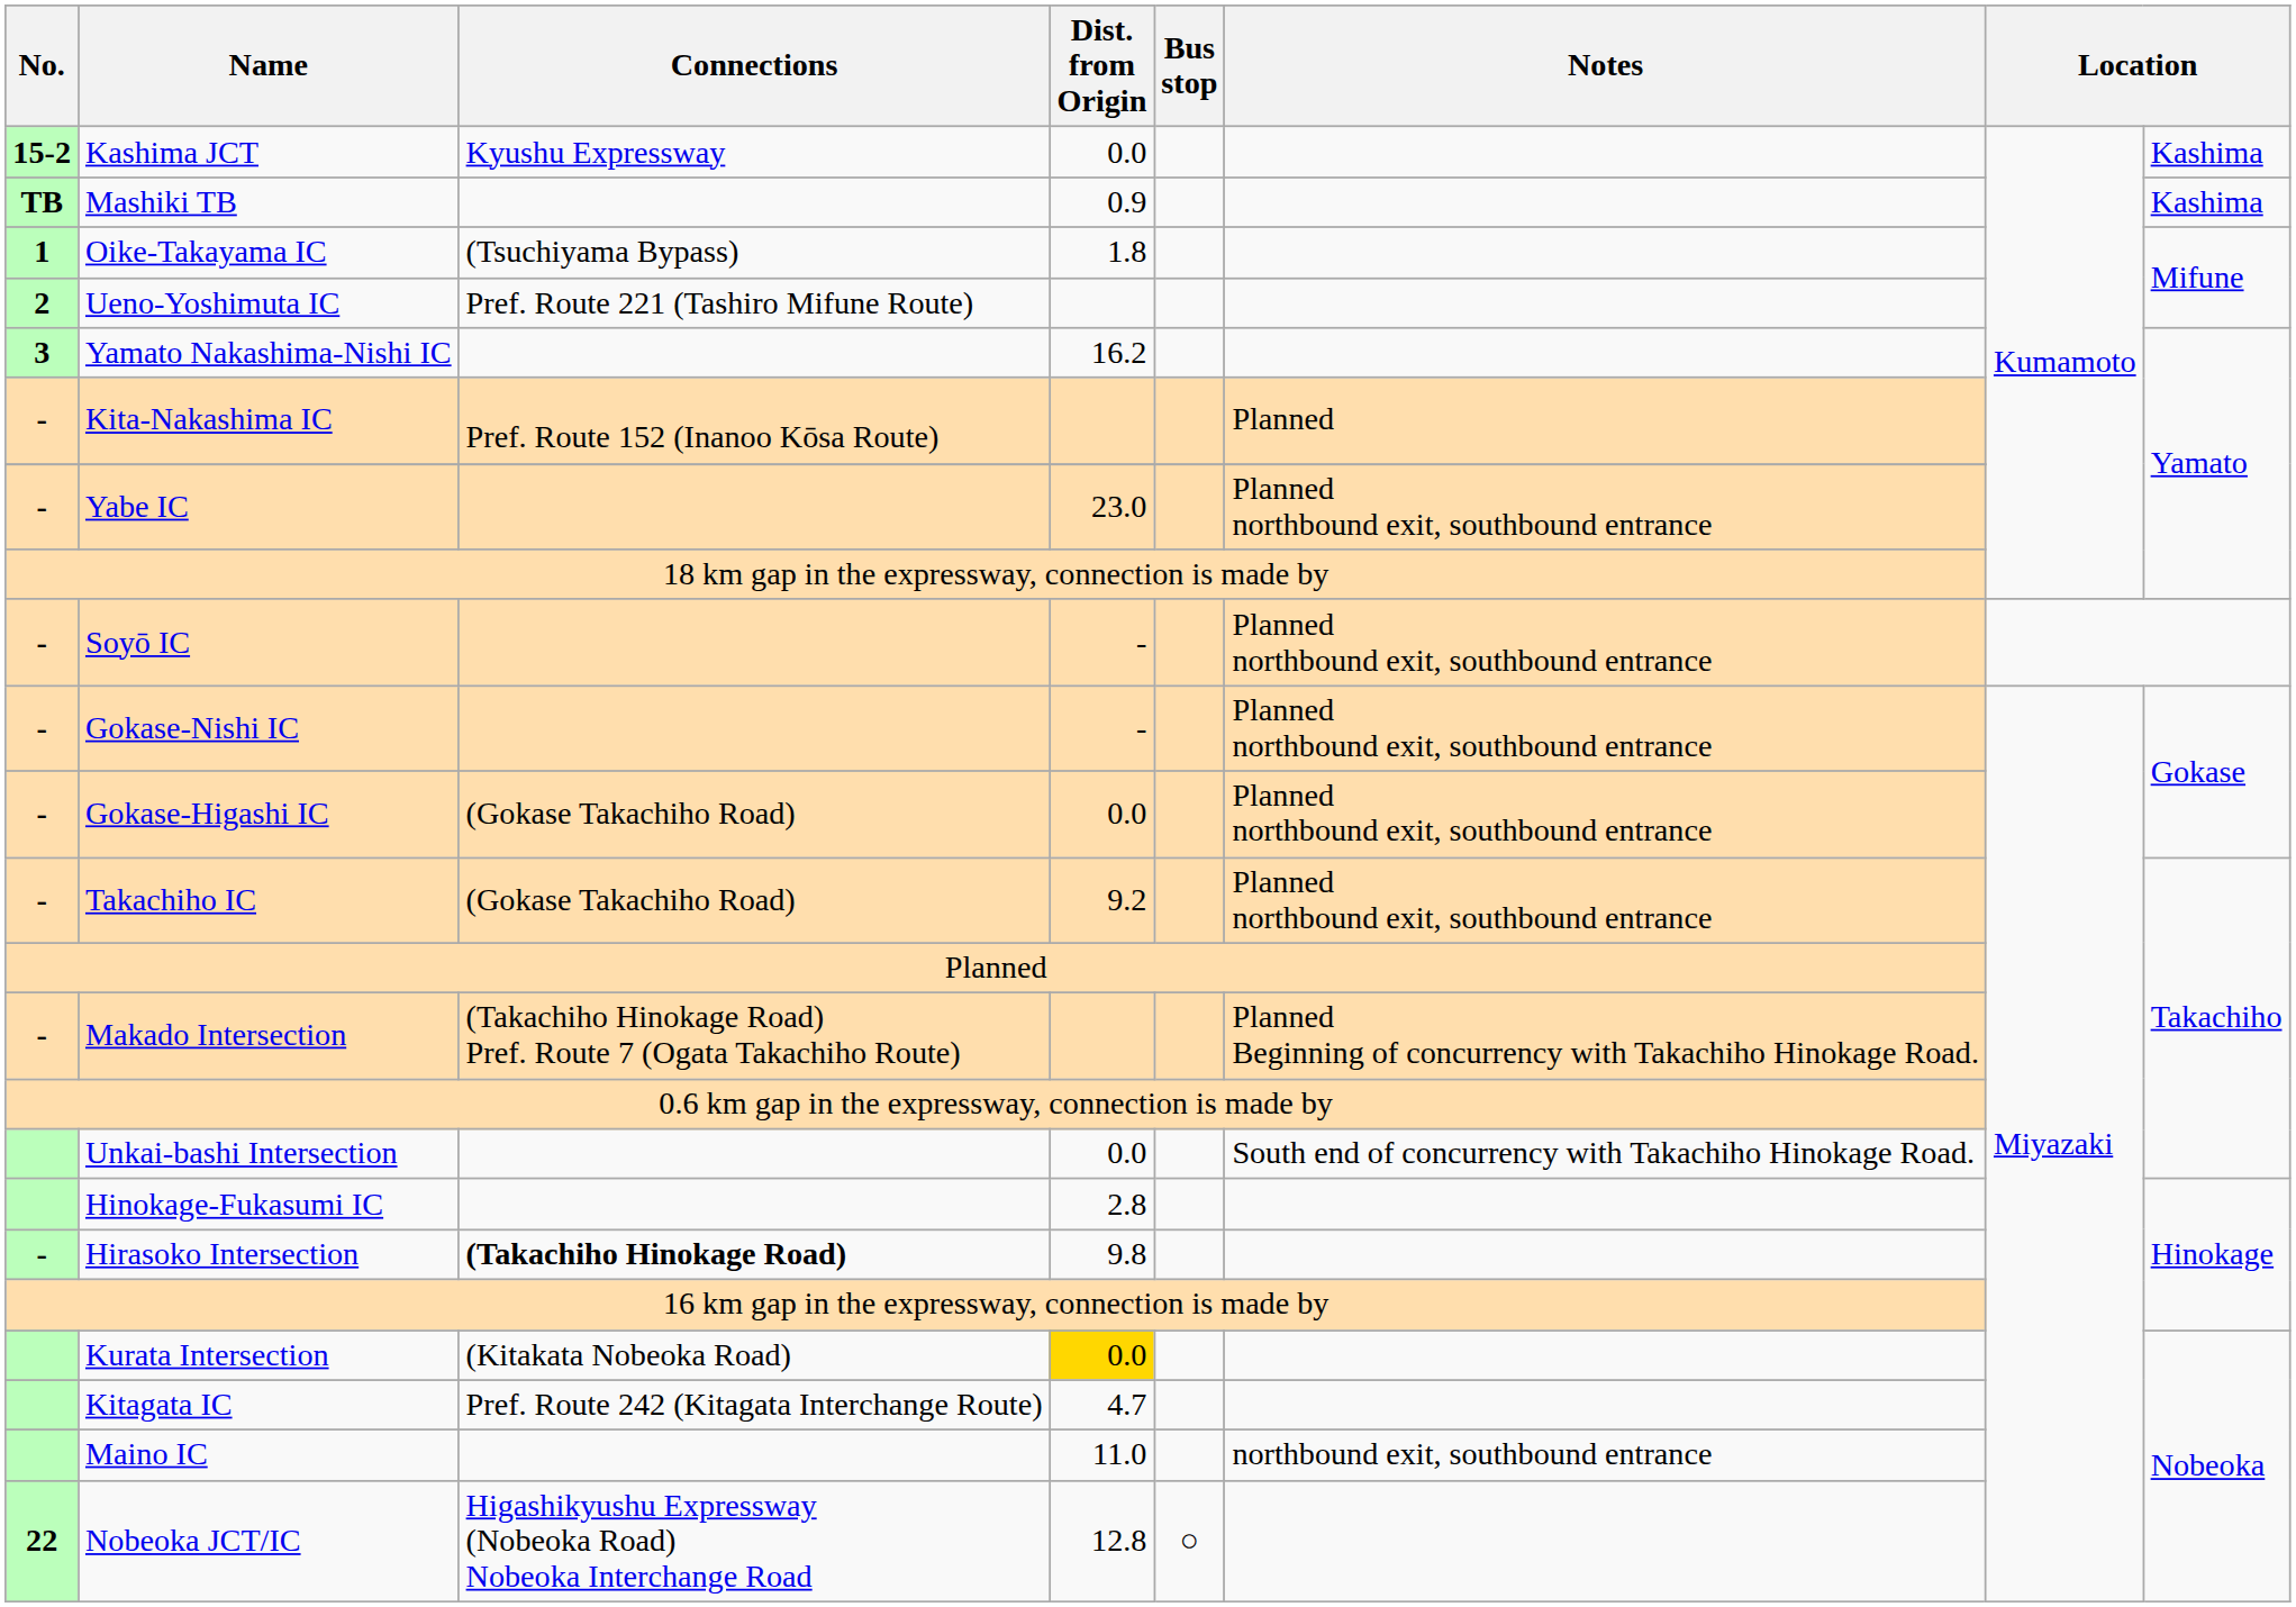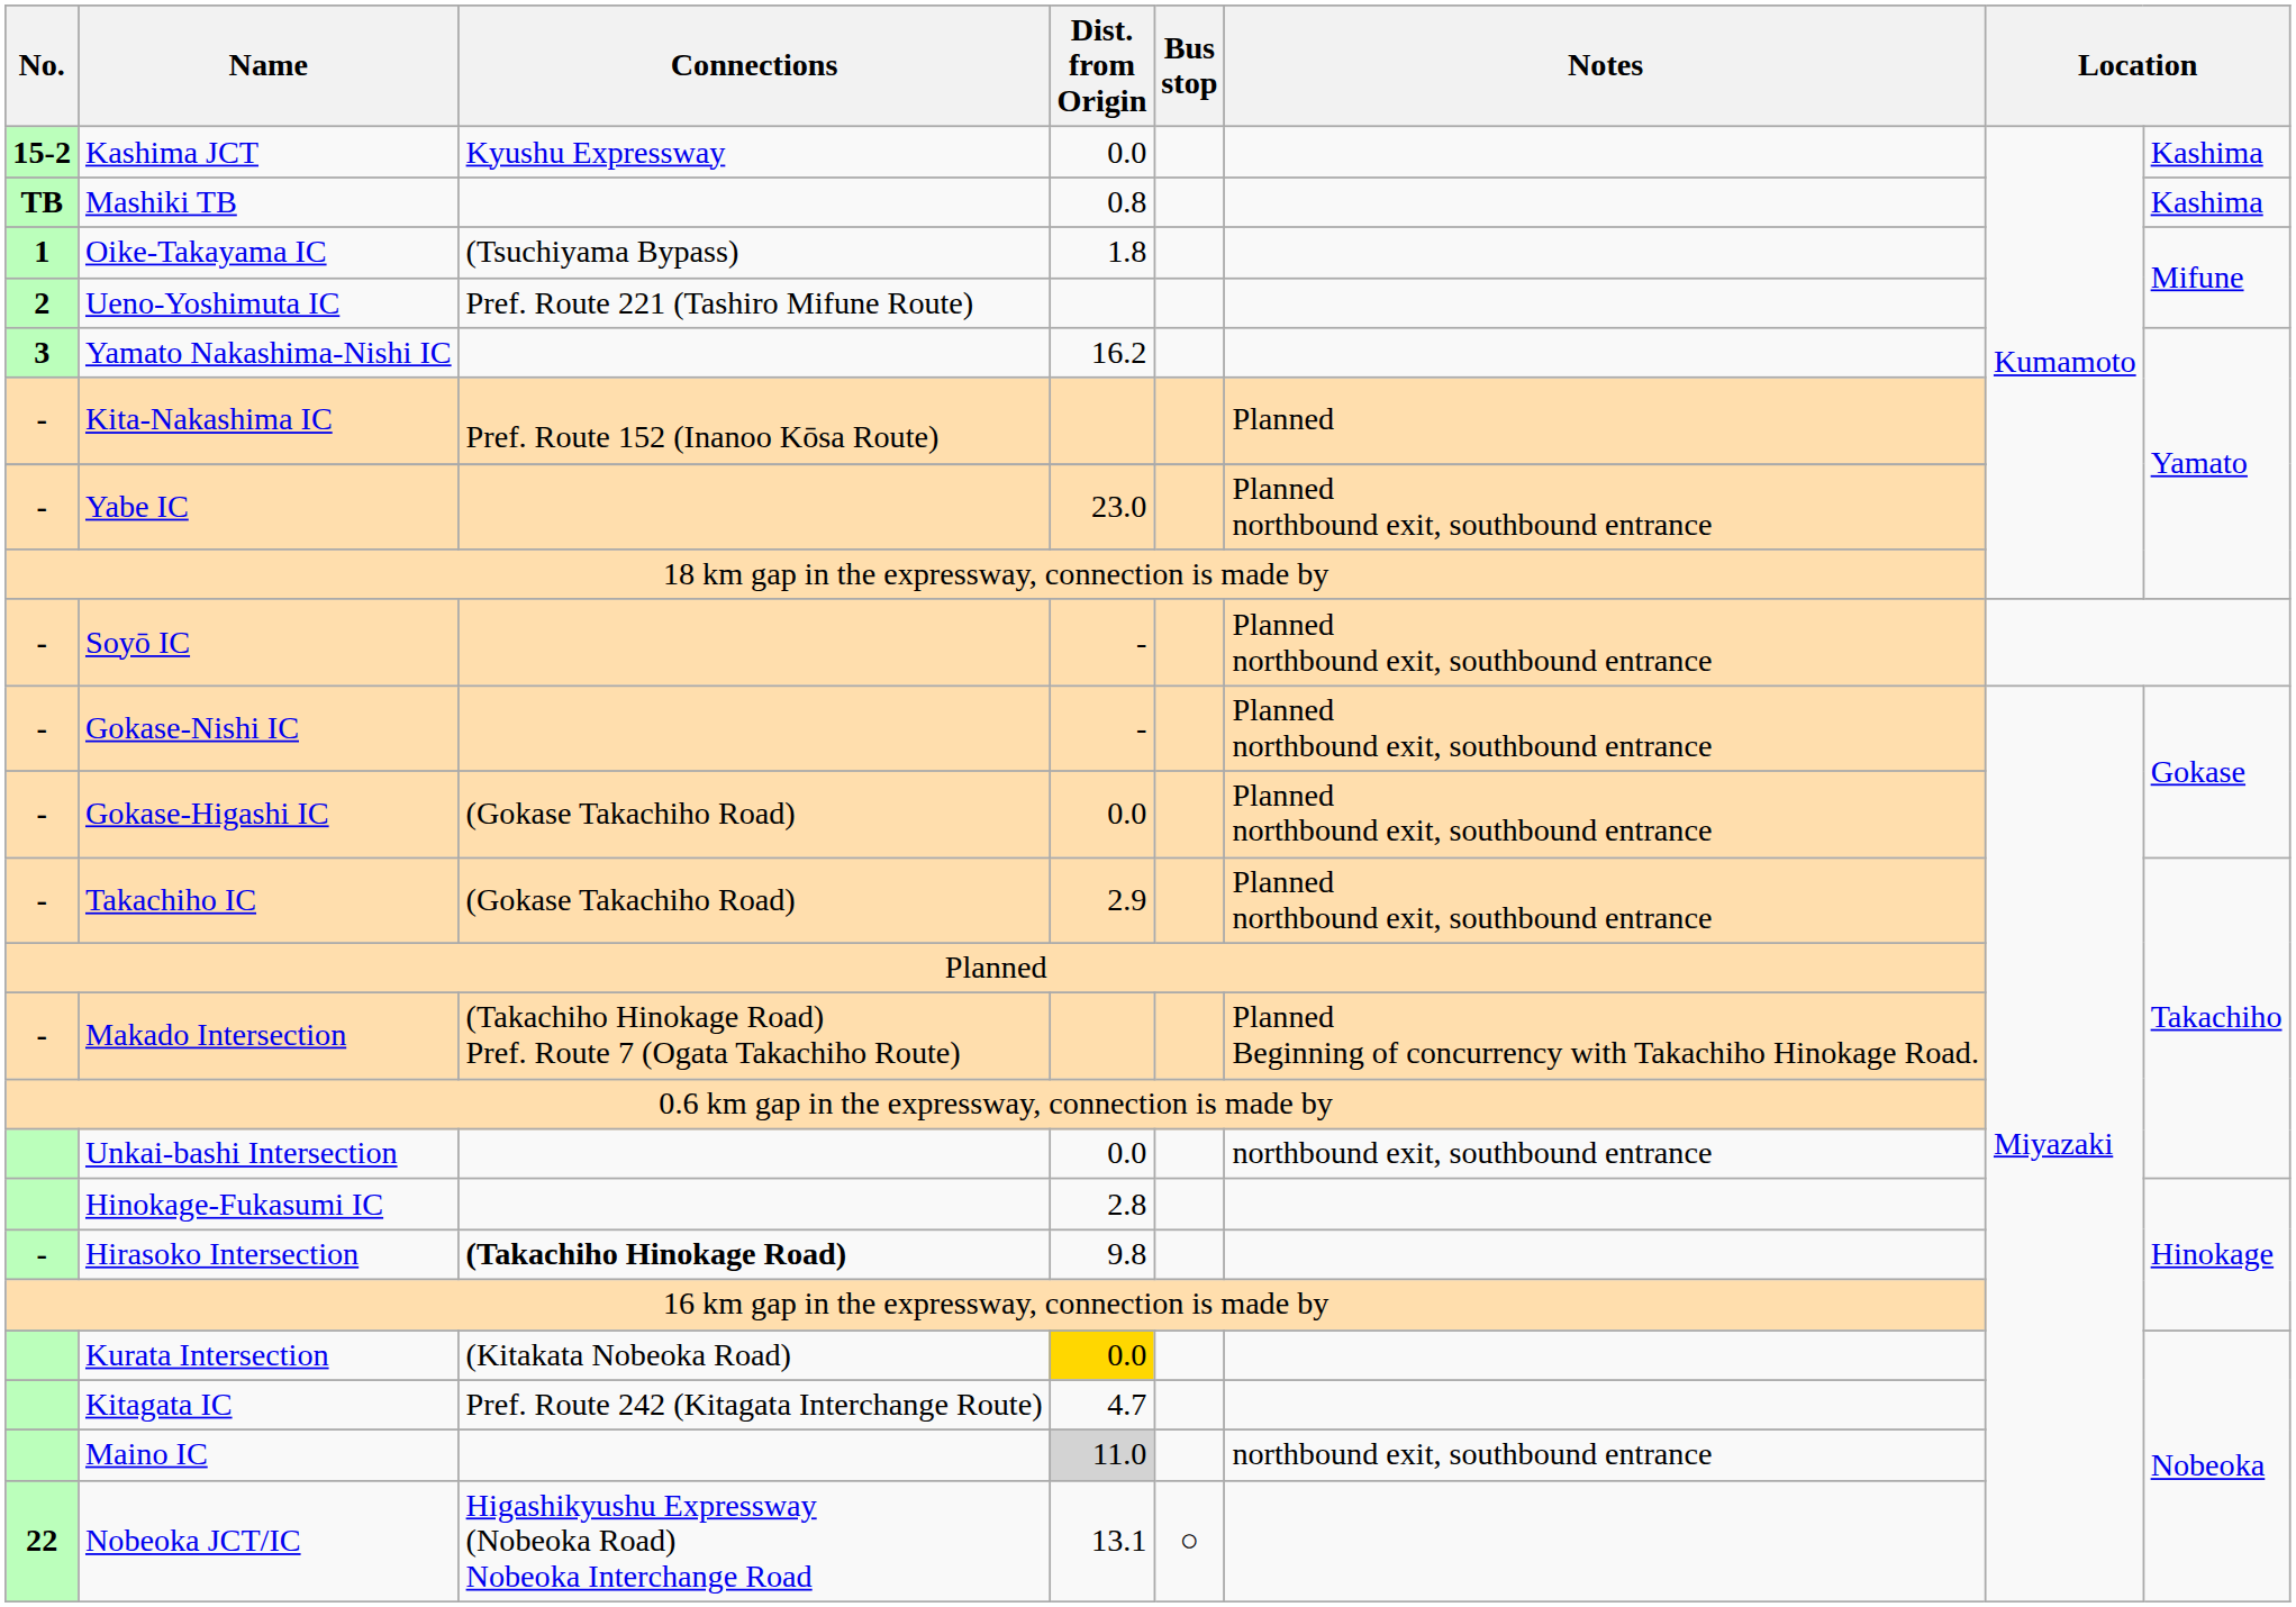Mashiki TB | Dist. from Origin: 0.9 -> 0.8
Takachiho IC | Dist. from Origin: 9.2 -> 2.9
Unkai-bashi Intersection | Notes: South end of concurrency with Takachiho Hinokage Road. -> northbound exit, southbound entrance
Maino IC | Dist. from Origin: no background -> lightgrey background
Nobeoka JCT/IC | Dist. from Origin: 12.8 -> 13.1
